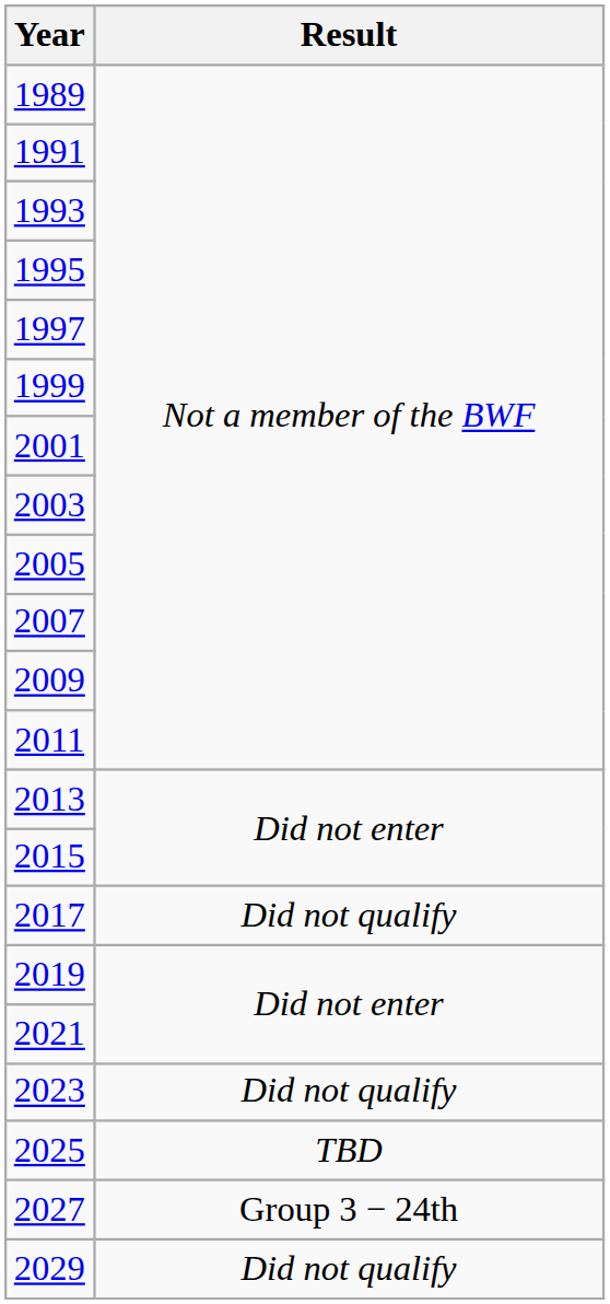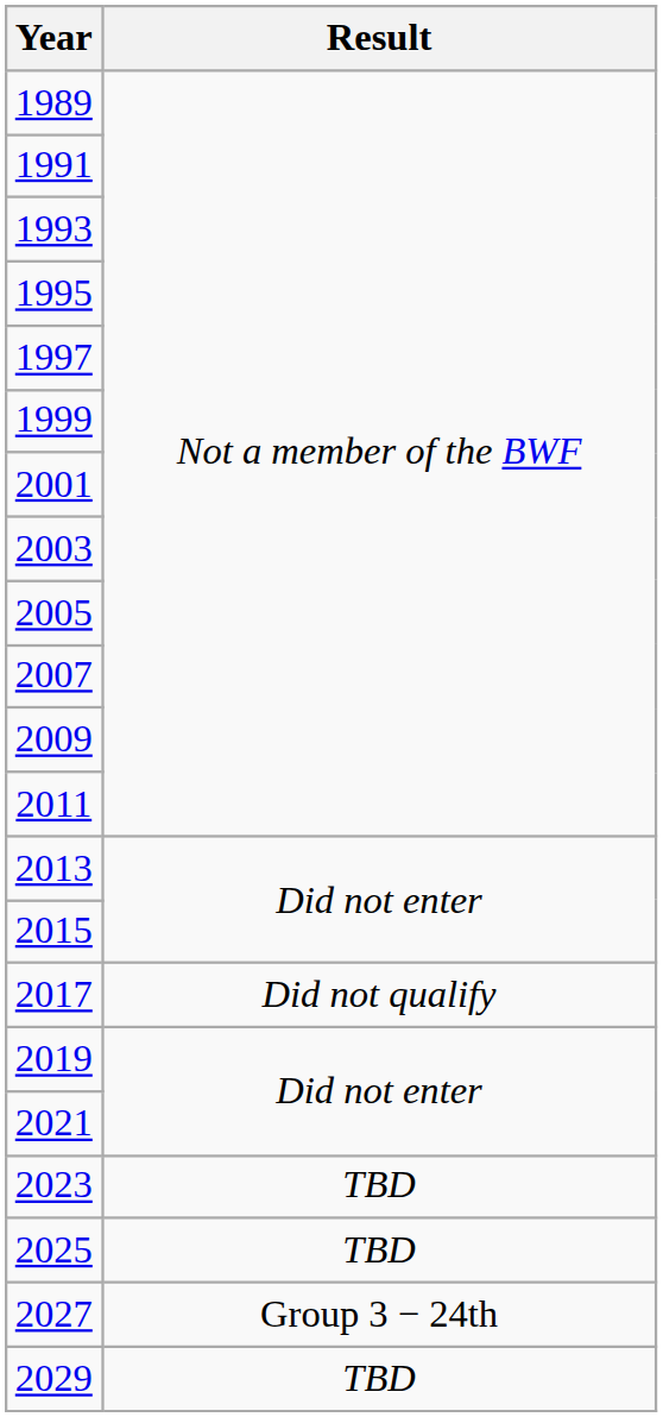2023 | Result: Did not qualify -> TBD
2029 | Result: Did not qualify -> TBD
